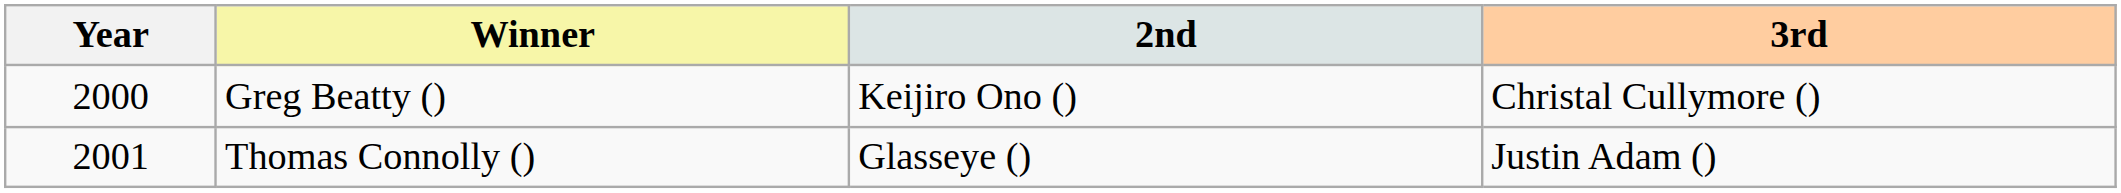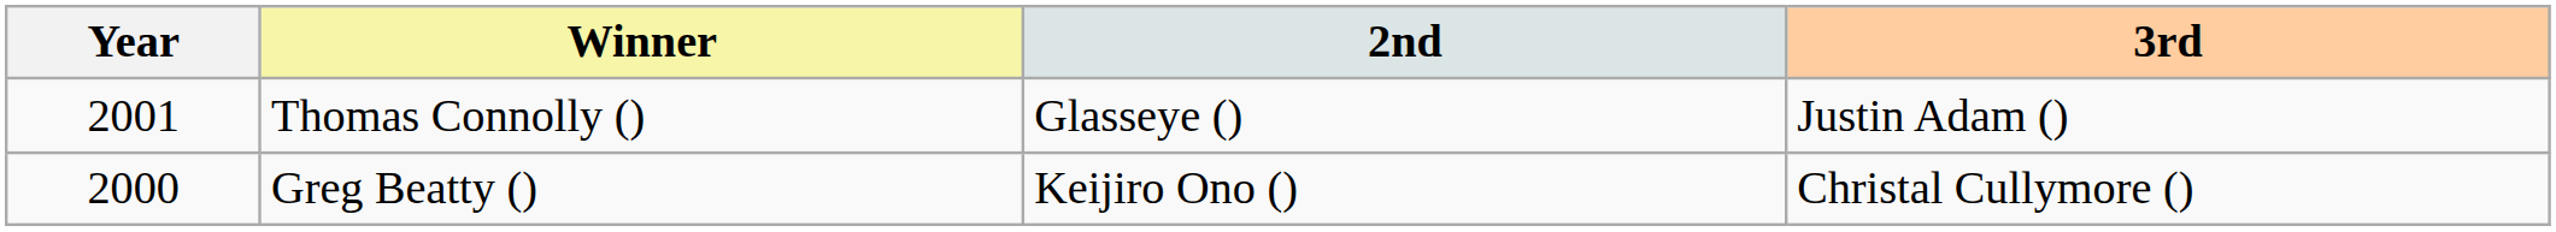rows swapped: Greg Beatty () <-> Thomas Connolly ()
